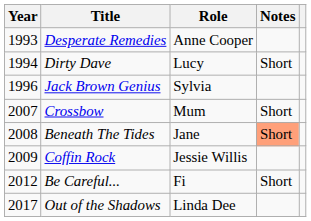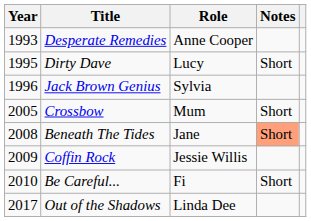Dirty Dave | Year: 1994 -> 1995
Crossbow | Year: 2007 -> 2005
Be Careful... | Year: 2012 -> 2010
